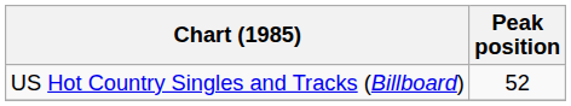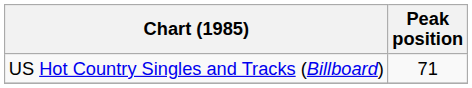US Hot Country Singles and Tracks (Billboard) | Peak position: 52 -> 71
